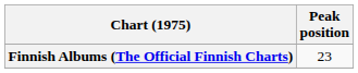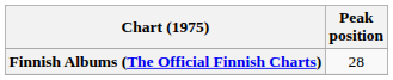Finnish Albums (The Official Finnish Charts) | Peak position: 23 -> 28
